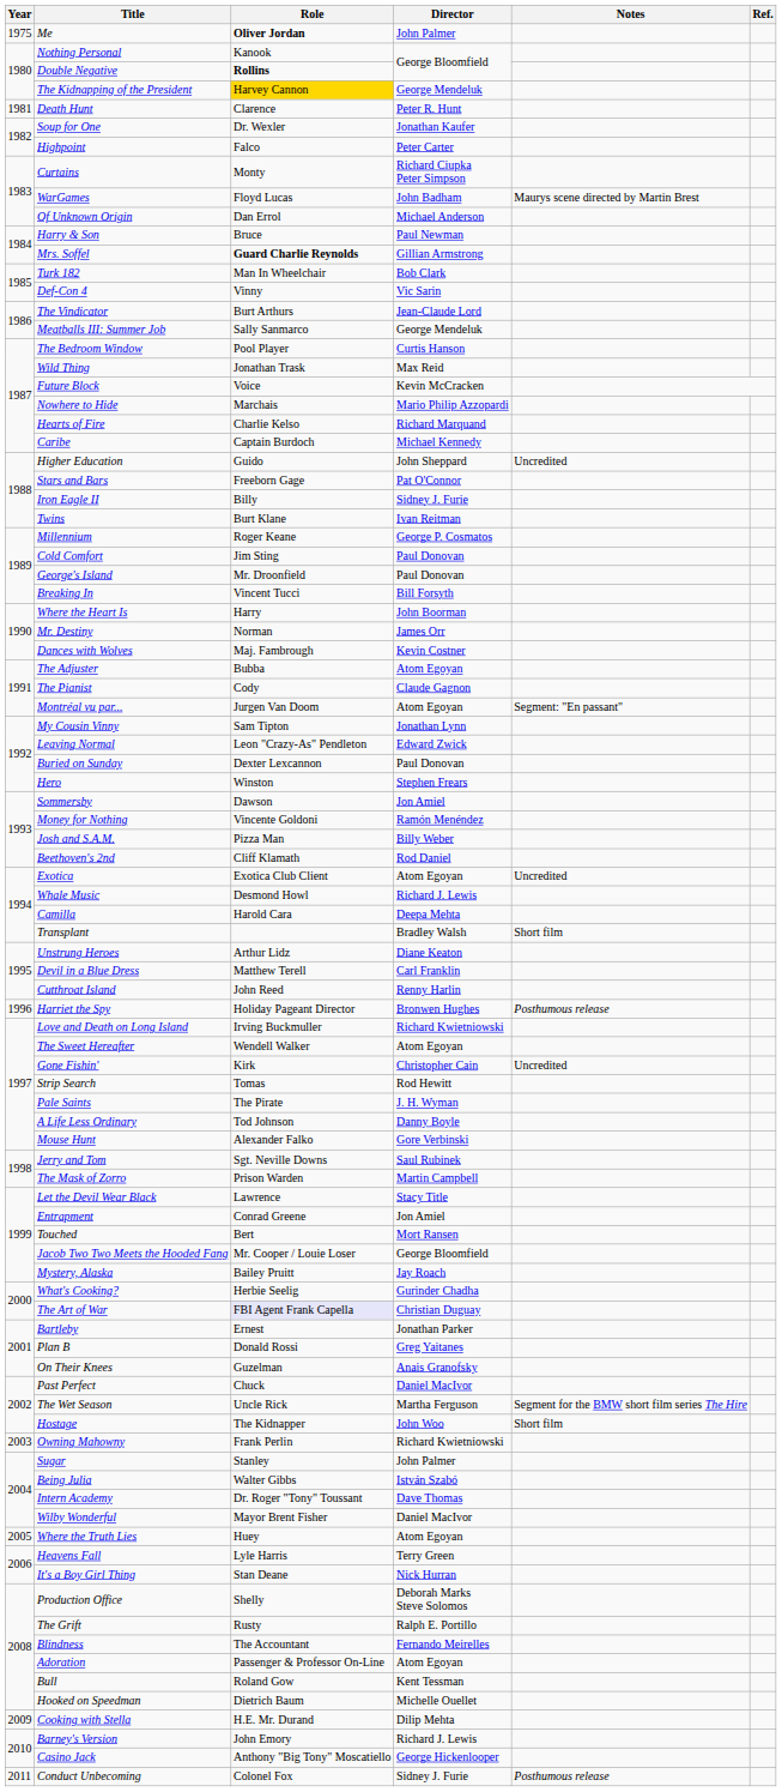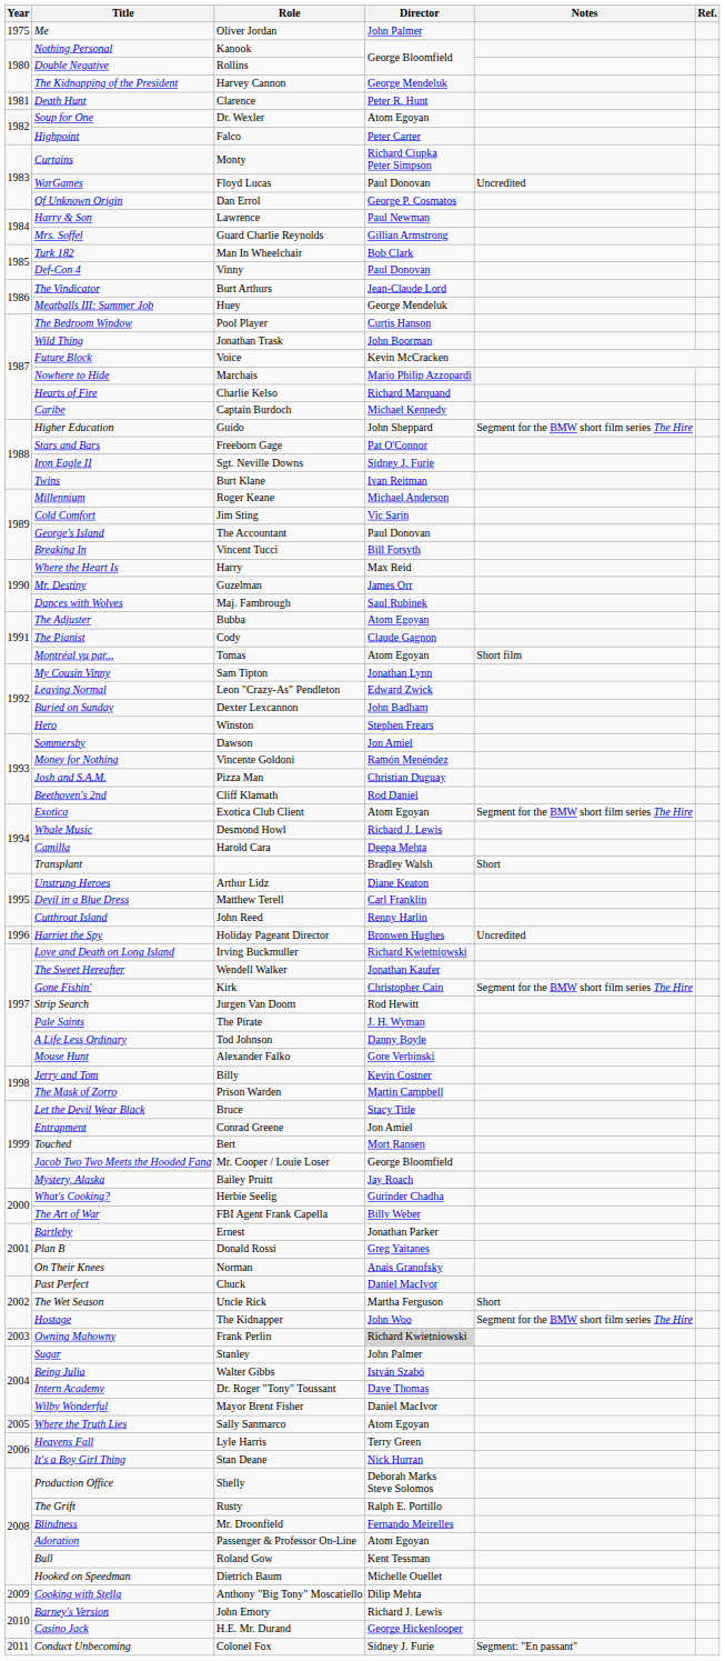Me | Role: bold -> normal
Double Negative | Role: bold -> normal
The Kidnapping of the President | Role: gold background -> no background
Soup for One | Director: Jonathan Kaufer -> Atom Egoyan
WarGames | Director: John Badham -> Paul Donovan
WarGames | Notes: Maurys scene directed by Martin Brest -> Uncredited
Of Unknown Origin | Director: Michael Anderson -> George P. Cosmatos
Harry & Son | Role: Bruce -> Lawrence
Mrs. Soffel | Role: bold -> normal
Def-Con 4 | Director: Vic Sarin -> Paul Donovan
Meatballs III: Summer Job | Role: Sally Sanmarco -> Huey
Wild Thing | Director: Max Reid -> John Boorman
Higher Education | Notes: Uncredited -> Segment for the BMW short film series The Hire
Iron Eagle II | Role: Billy -> Sgt. Neville Downs
Millennium | Director: George P. Cosmatos -> Michael Anderson
Cold Comfort | Director: Paul Donovan -> Vic Sarin
George's Island | Role: Mr. Droonfield -> The Accountant
Where the Heart Is | Director: John Boorman -> Max Reid
Mr. Destiny | Role: Norman -> Guzelman
Dances with Wolves | Director: Kevin Costner -> Saul Rubinek
Montréal vu par... | Role: Jurgen Van Doom -> Tomas
Montréal vu par... | Notes: Segment: "En passant" -> Short film
Buried on Sunday | Director: Paul Donovan -> John Badham
Josh and S.A.M. | Director: Billy Weber -> Christian Duguay
Exotica | Notes: Uncredited -> Segment for the BMW short film series The Hire
Transplant | Notes: Short film -> Short
Harriet the Spy | Notes: Posthumous release -> Uncredited
The Sweet Hereafter | Director: Atom Egoyan -> Jonathan Kaufer
Gone Fishin' | Notes: Uncredited -> Segment for the BMW short film series The Hire
Strip Search | Role: Tomas -> Jurgen Van Doom
Jerry and Tom | Role: Sgt. Neville Downs -> Billy
Jerry and Tom | Director: Saul Rubinek -> Kevin Costner
Let the Devil Wear Black | Role: Lawrence -> Bruce
The Art of War | Role: lavender background -> no background
The Art of War | Director: Christian Duguay -> Billy Weber
On Their Knees | Role: Guzelman -> Norman
The Wet Season | Notes: Segment for the BMW short film series The Hire -> Short
Hostage | Notes: Short film -> Segment for the BMW short film series The Hire
Owning Mahowny | Director: no background -> lightgrey background
Where the Truth Lies | Role: Huey -> Sally Sanmarco
Blindness | Role: The Accountant -> Mr. Droonfield
Cooking with Stella | Role: H.E. Mr. Durand -> Anthony "Big Tony" Moscatiello
Casino Jack | Role: Anthony "Big Tony" Moscatiello -> H.E. Mr. Durand
Conduct Unbecoming | Notes: Posthumous release -> Segment: "En passant"
